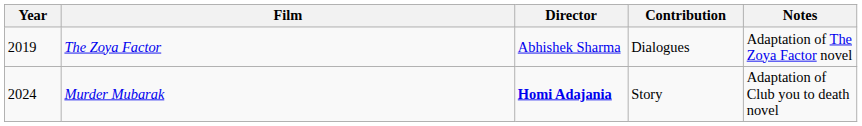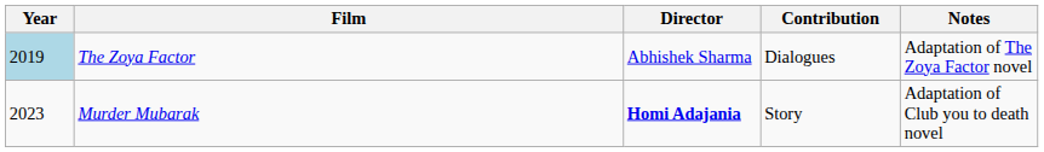The Zoya Factor | Year: no background -> lightblue background
Murder Mubarak | Year: 2024 -> 2023
